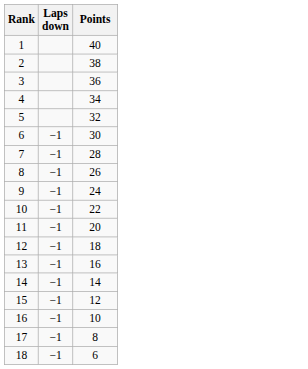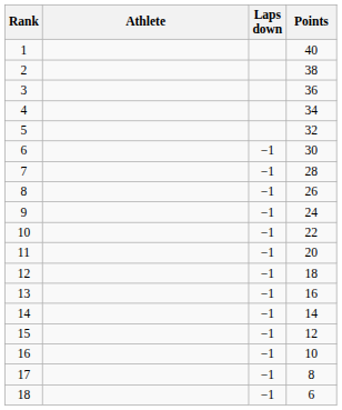+ column: Athlete
